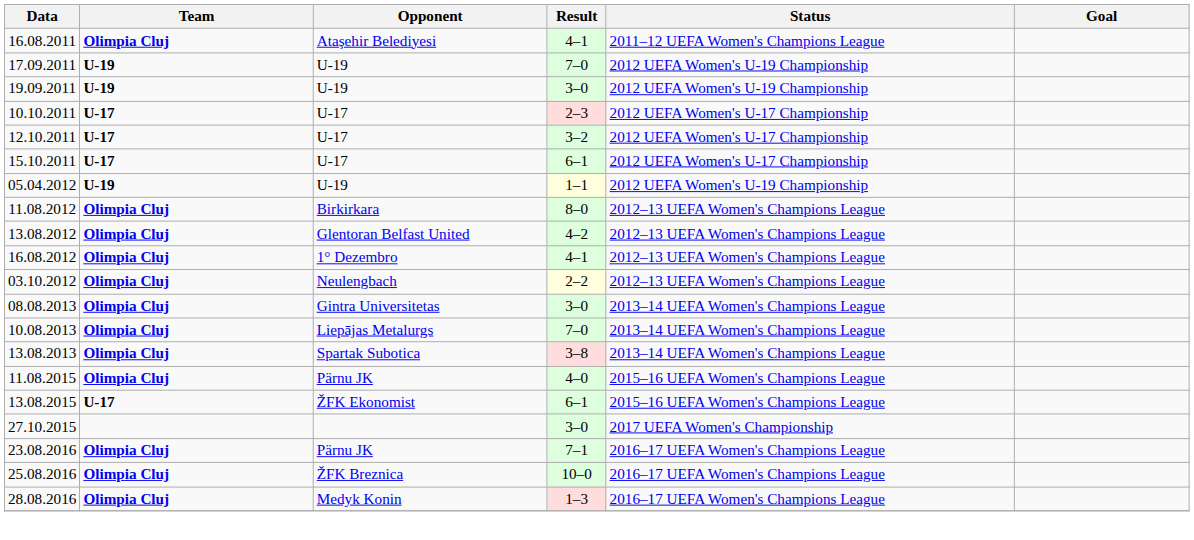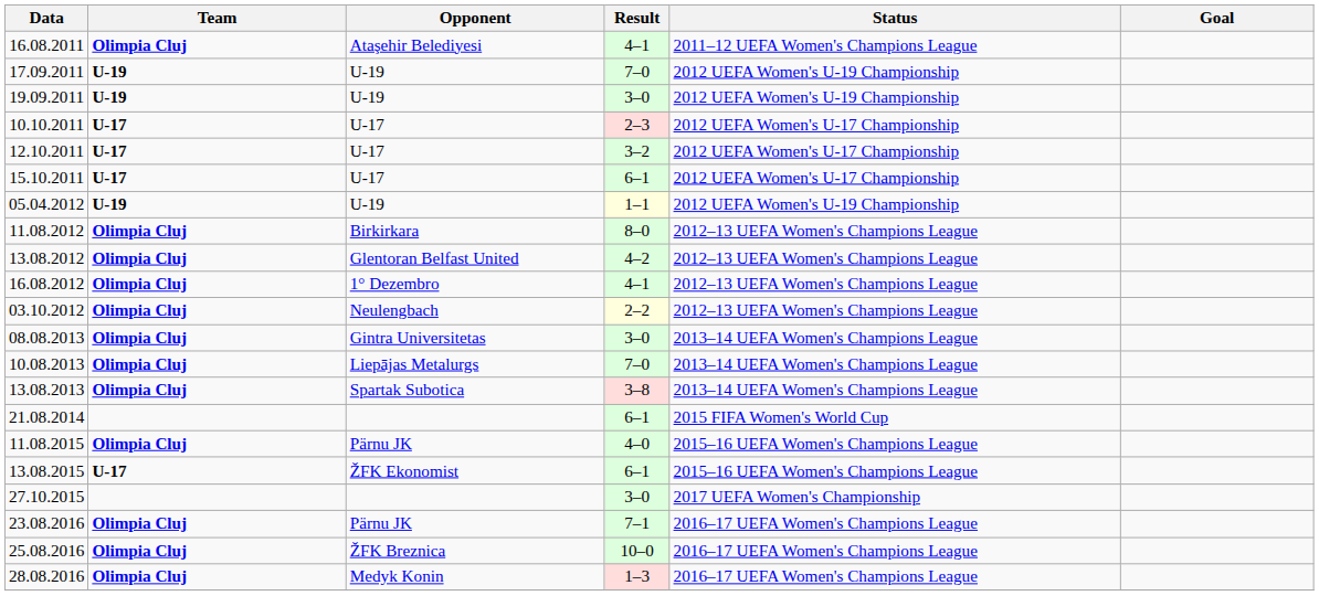+ row: 21.08.2014 | 6–1 | 2015 FIFA Women's World Cup
